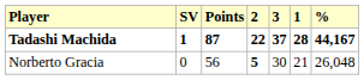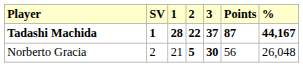columns swapped: 1 <-> Points
Norberto Gracia | SV: 0 -> 2
Norberto Gracia | 3: normal -> bold
